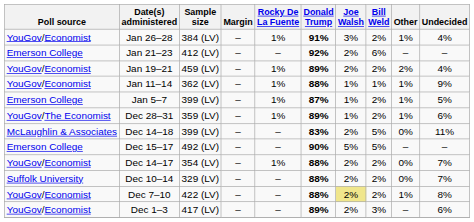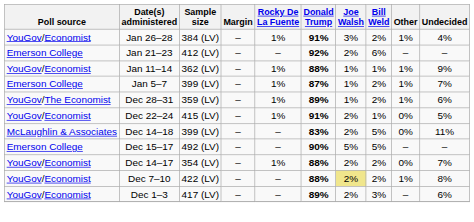- row: YouGov/Economist | Jan 19–21 | 459 (LV) | – | 1% | 89% | 2% | 2% | 2% | 4%
Jan 5–7 | Undecided: 5% -> 7%
+ row: YouGov/Economist | Dec 22–24 | 415 (LV) | – | 1% | 91% | 2% | 1% | 0% | 5%
- row: Suffolk University | Dec 10–14 | 329 (LV) | – | – | 88% | 2% | 2% | 0% | 7%
